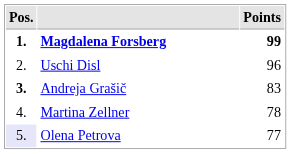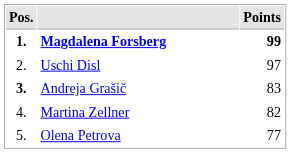Uschi Disl | Points: 96 -> 97
Martina Zellner | Points: 78 -> 82
Olena Petrova | Pos.: lavender background -> no background
